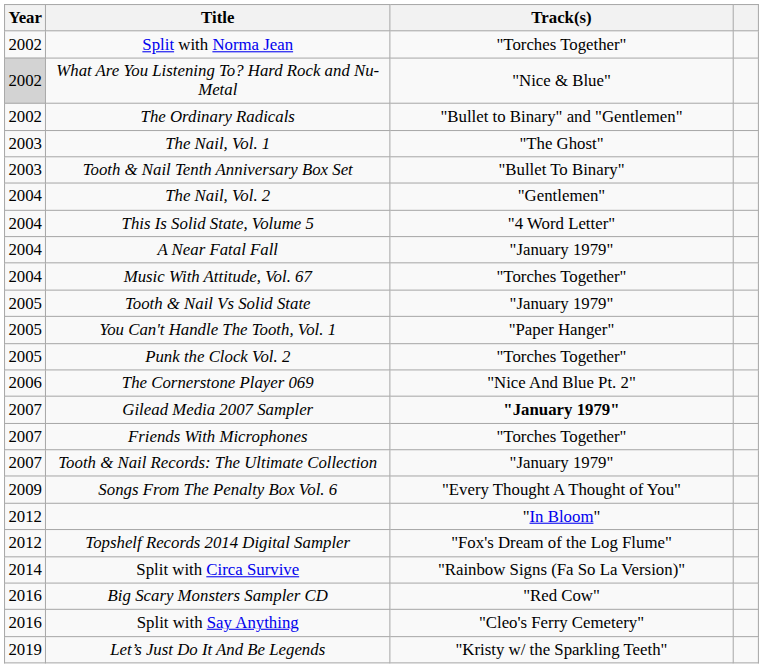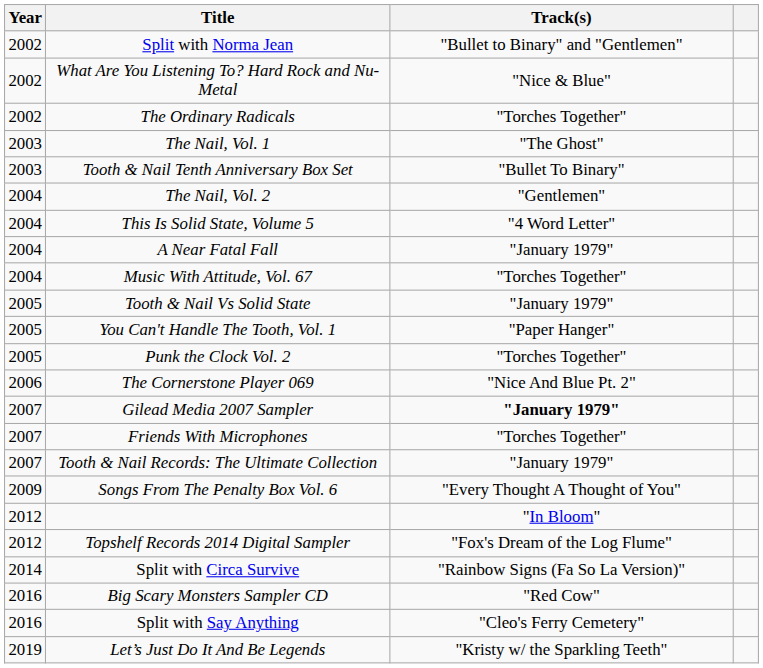Split with Norma Jean | Track(s): "Torches Together" -> "Bullet to Binary" and "Gentlemen"
What Are You Listening To? Hard Rock and Nu-Metal | Year: lightgrey background -> no background
The Ordinary Radicals | Track(s): "Bullet to Binary" and "Gentlemen" -> "Torches Together"
